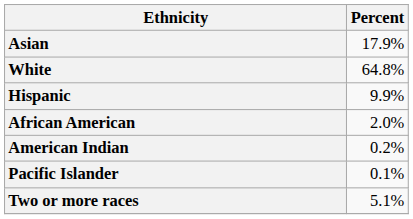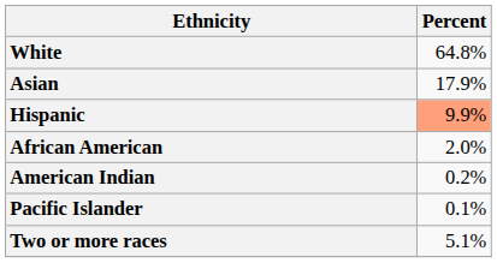rows swapped: White <-> Asian
Hispanic | Percent: no background -> lightsalmon background
